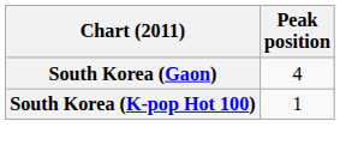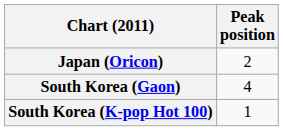+ row: Japan (Oricon) | 2
